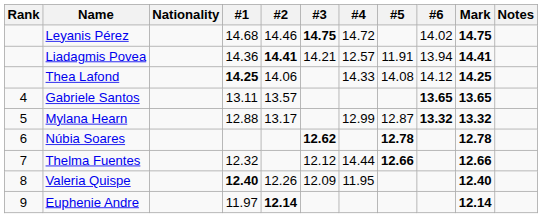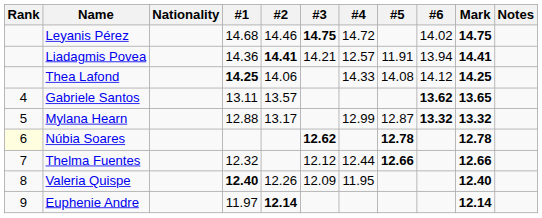Gabriele Santos | #6: 13.65 -> 13.62
Núbia Soares | Rank: no background -> lightyellow background
Thelma Fuentes | #4: 14.44 -> 12.44
